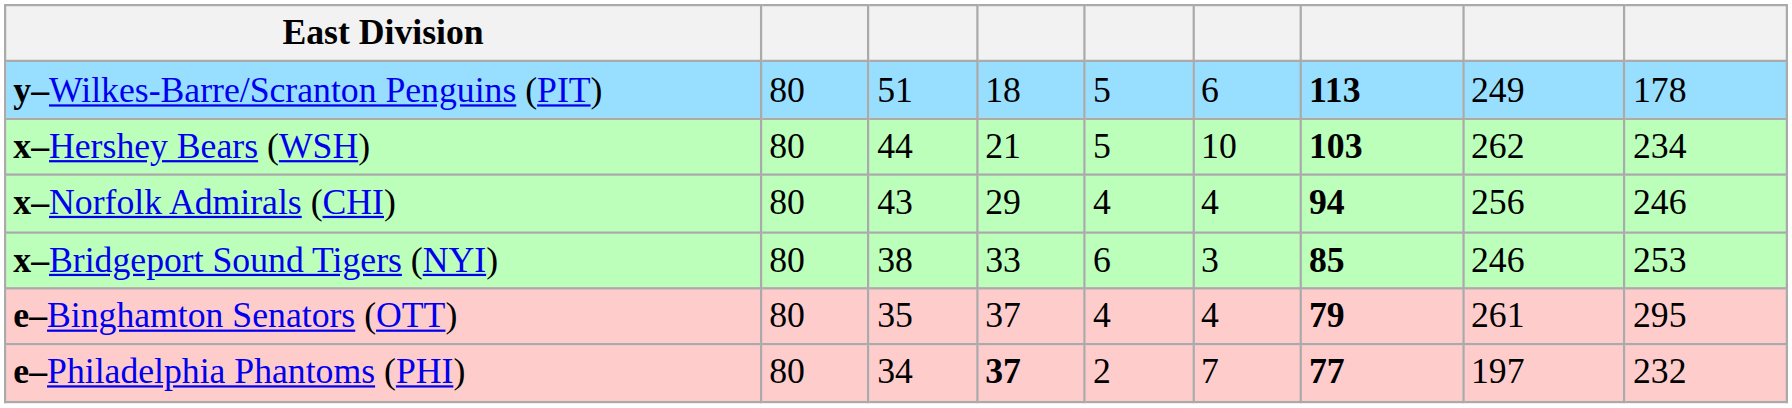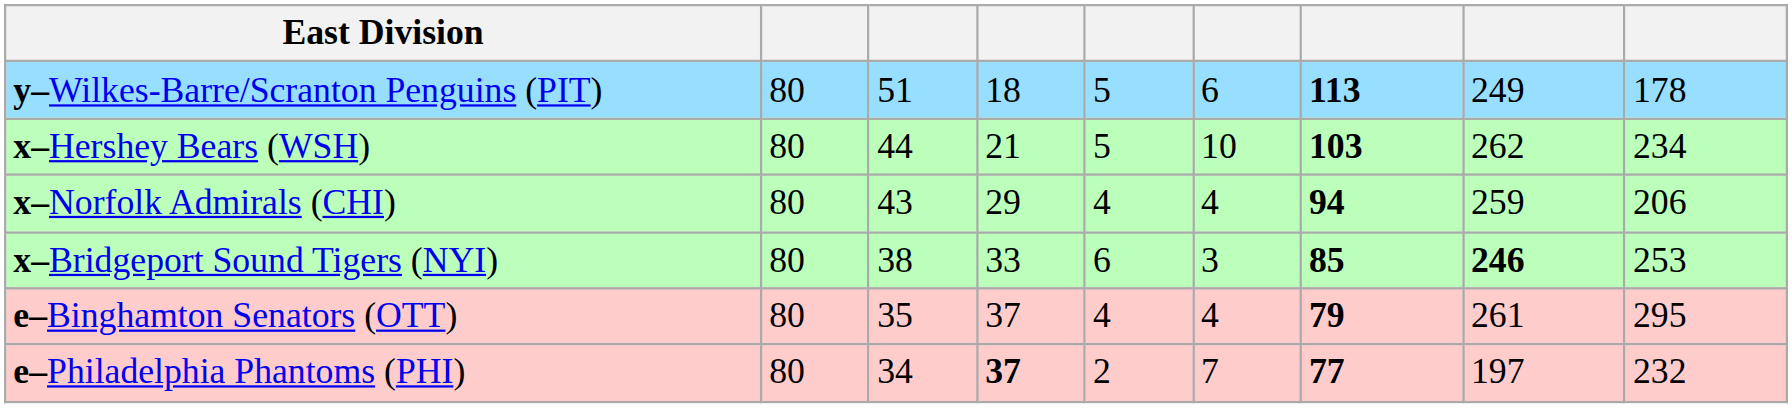x–Norfolk Admirals (CHI) | column 8: 256 -> 259
x–Norfolk Admirals (CHI) | column 9: 246 -> 206
x–Bridgeport Sound Tigers (NYI) | column 8: normal -> bold
